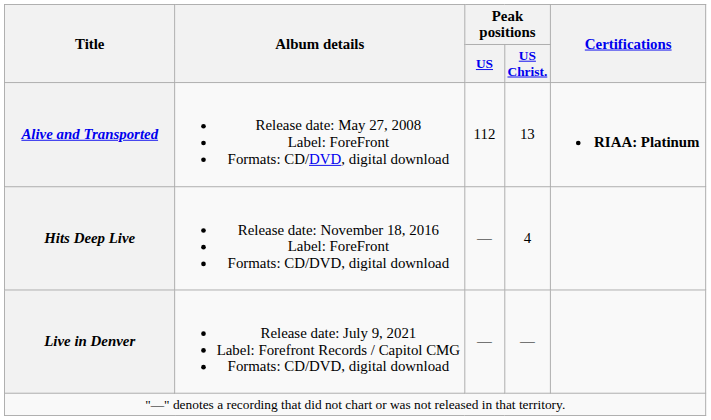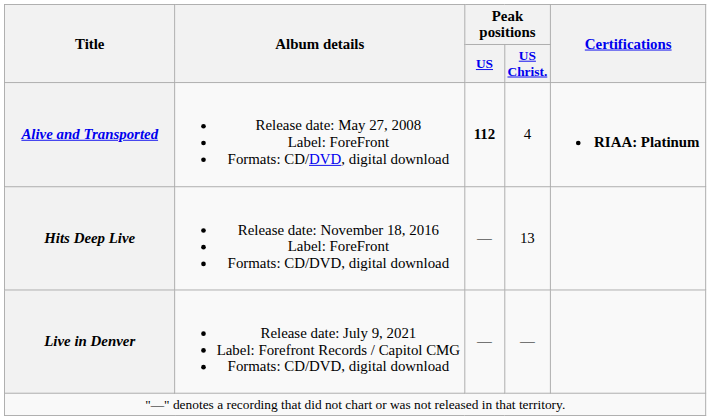Alive and Transported | Peak positions / US: normal -> bold
Alive and Transported | Peak positions / US Christ.: 13 -> 4
Hits Deep Live | Peak positions / US Christ.: 4 -> 13
